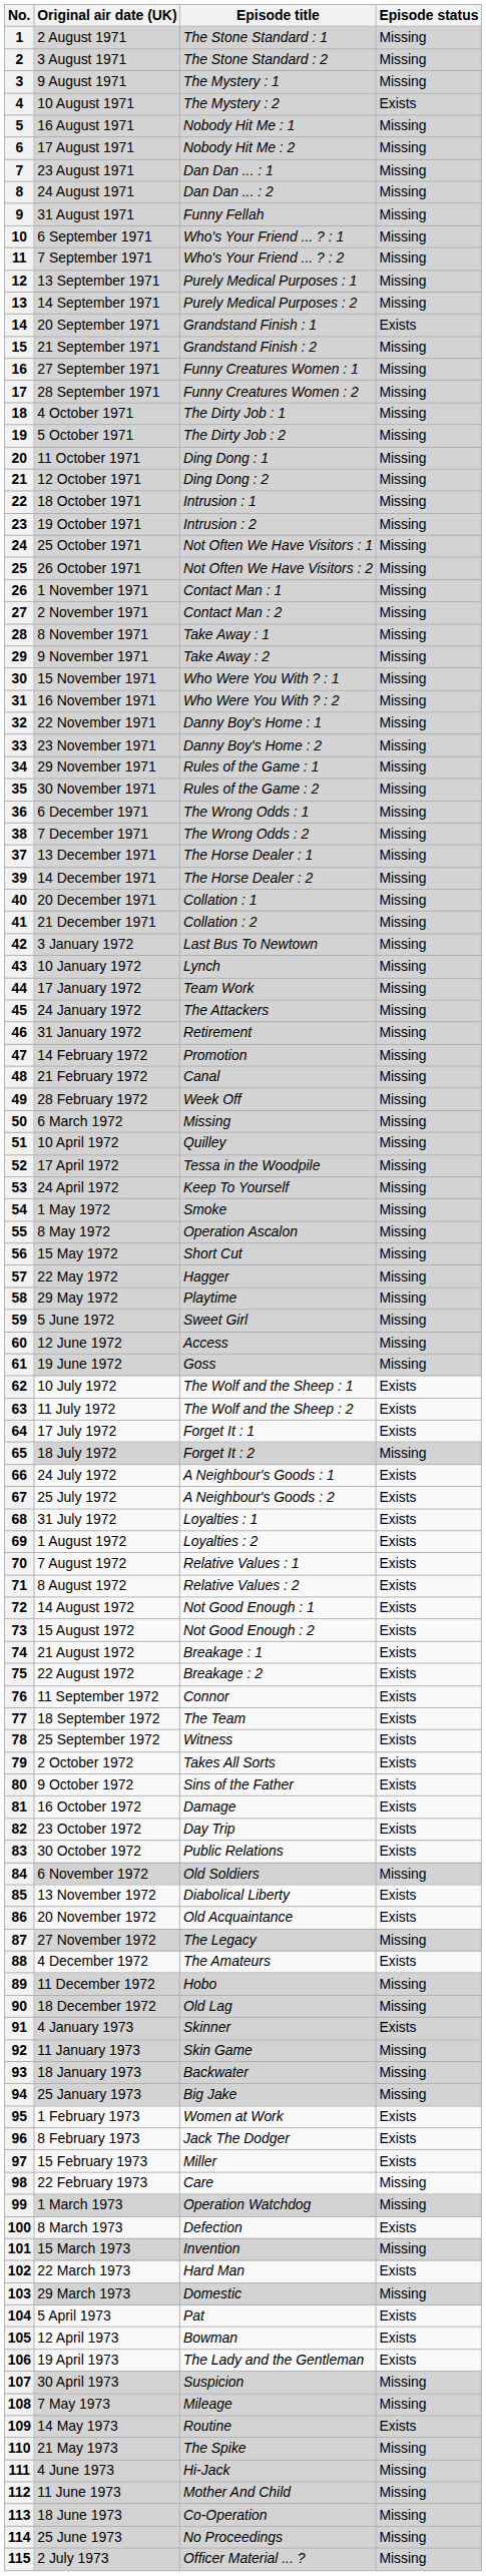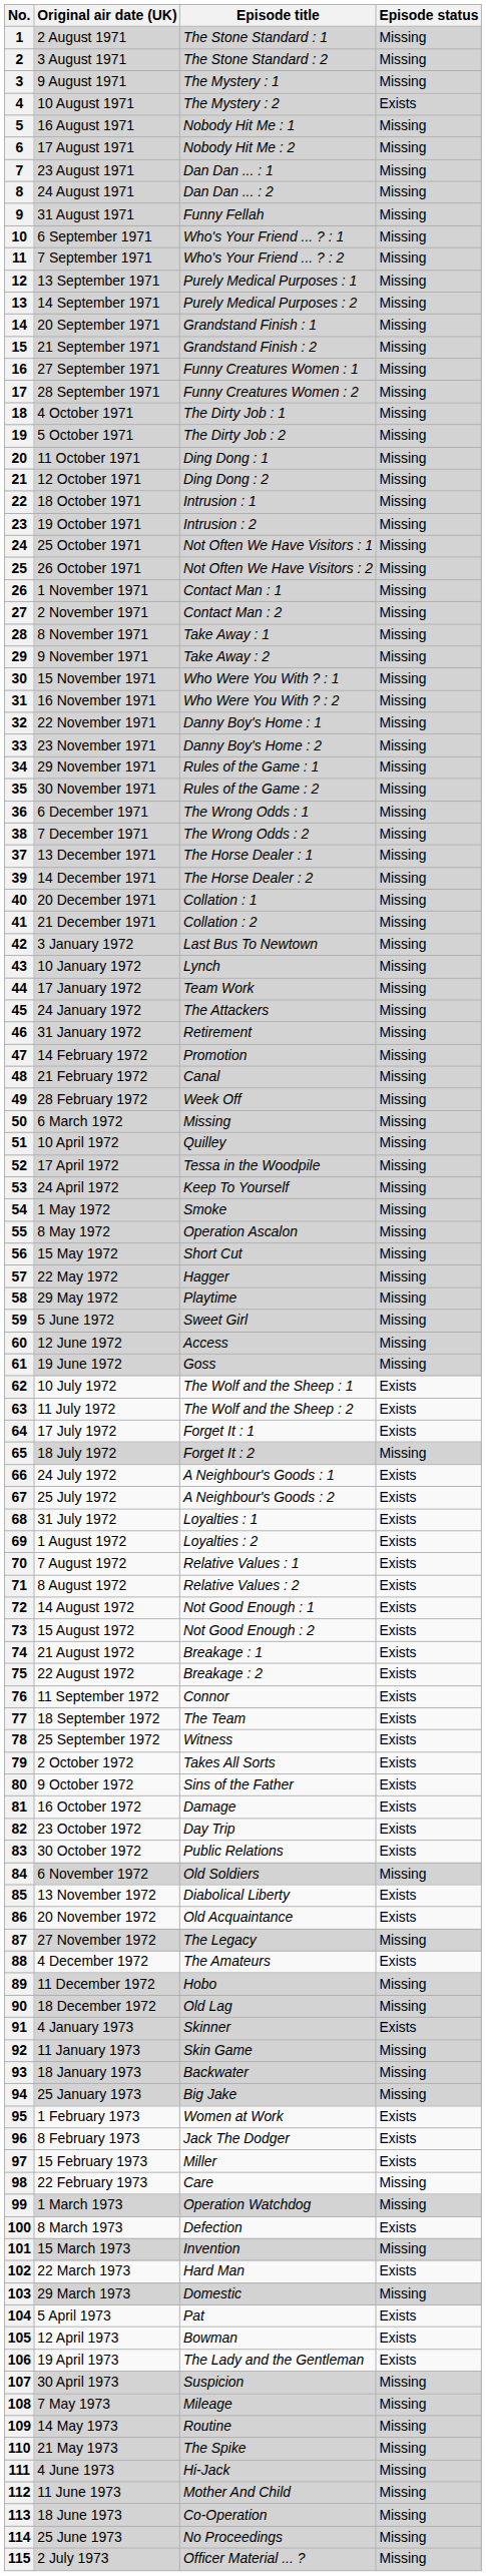14 | Episode status: Exists -> Missing
109 | Episode status: Exists -> Missing
